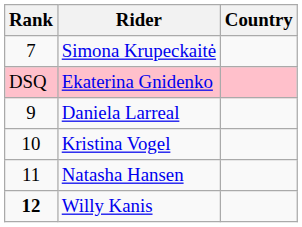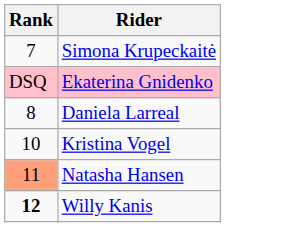- column: Country
Daniela Larreal | Rank: 9 -> 8
Natasha Hansen | Rank: no background -> lightsalmon background
